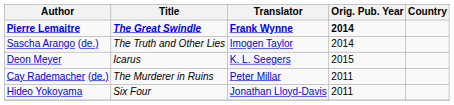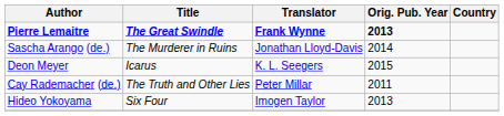Pierre Lemaitre | Orig. Pub. Year: 2014 -> 2013
Sascha Arango (de.) | Title: The Truth and Other Lies -> The Murderer in Ruins
Sascha Arango (de.) | Translator: Imogen Taylor -> Jonathan Lloyd-Davis
Cay Rademacher (de.) | Title: The Murderer in Ruins -> The Truth and Other Lies
Hideo Yokoyama | Translator: Jonathan Lloyd-Davis -> Imogen Taylor
Hideo Yokoyama | Orig. Pub. Year: 2011 -> 2013
